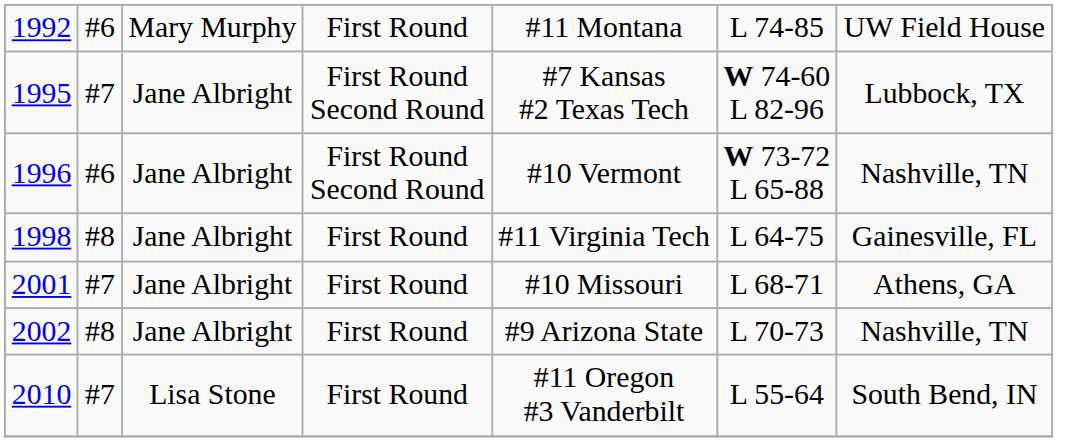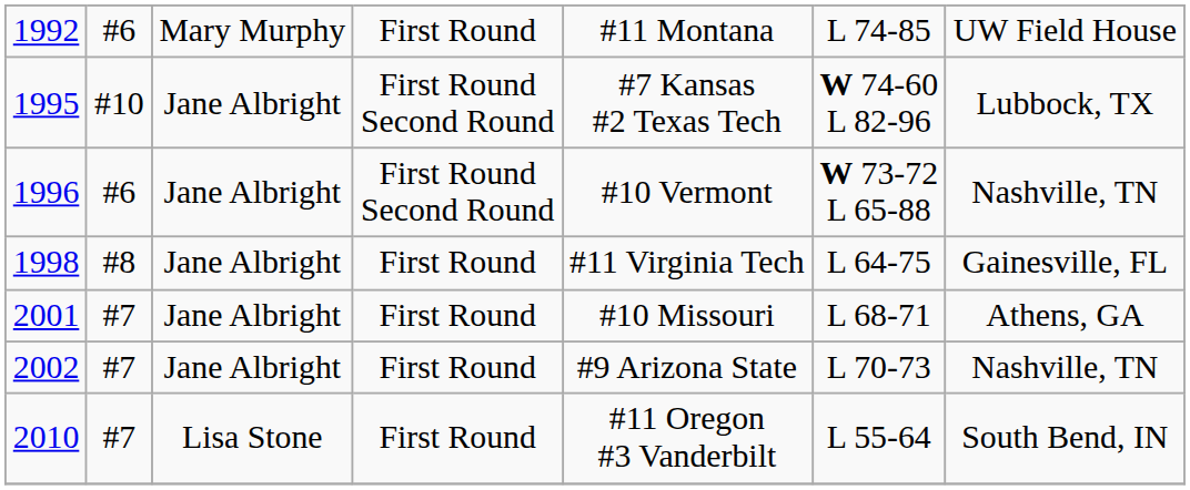1995 | column 2: #7 -> #10
2002 | column 2: #8 -> #7
